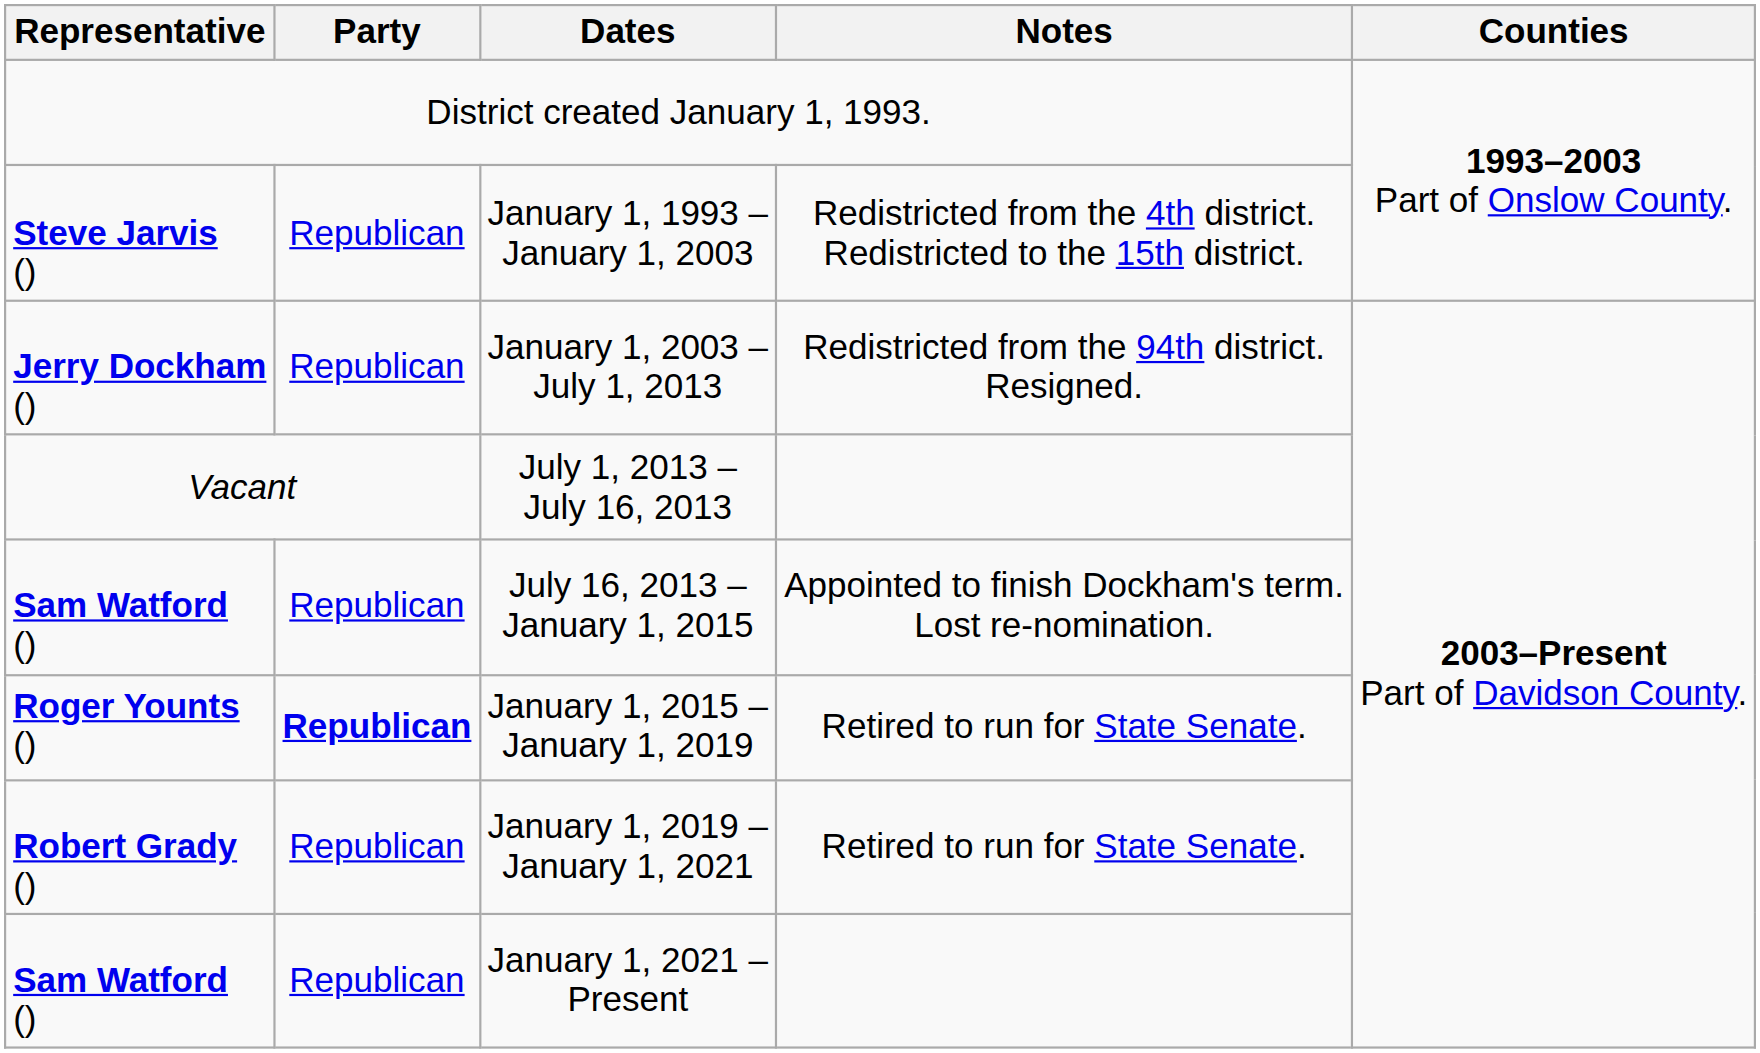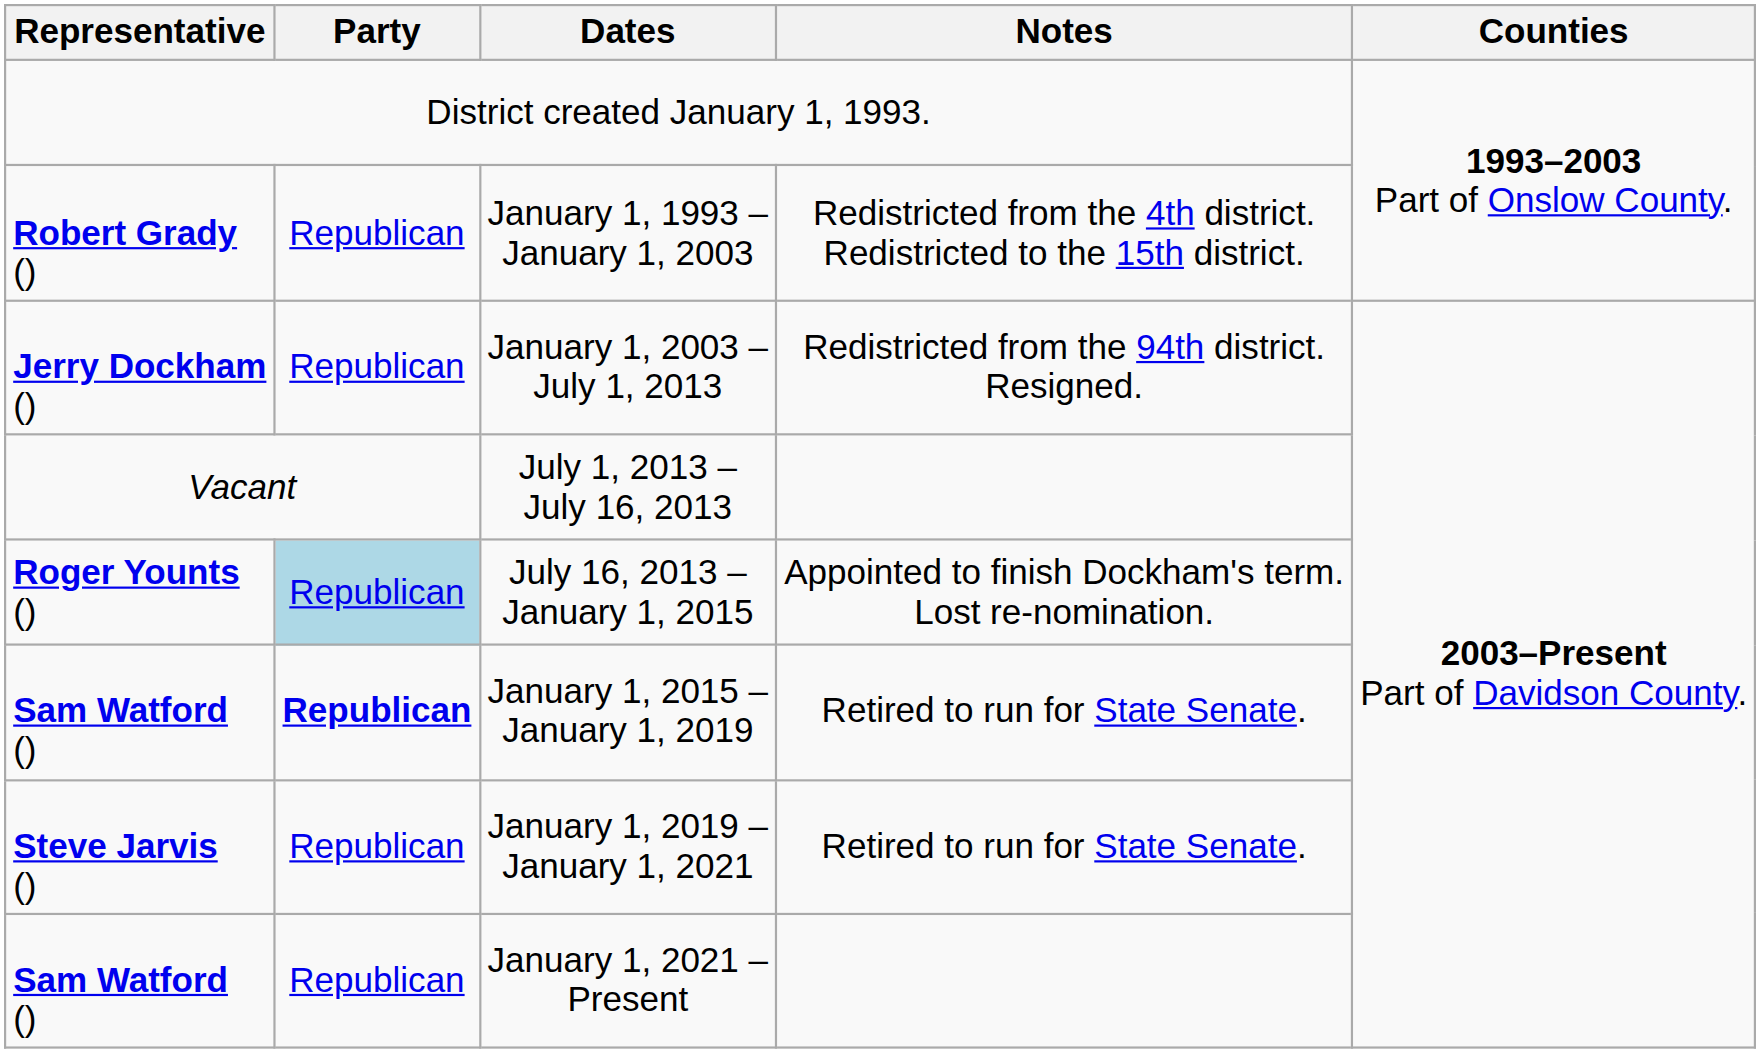January 1, 1993 – January 1, 2003 | Representative: Steve Jarvis () -> Robert Grady ()
July 16, 2013 – January 1, 2015 | Representative: Sam Watford () -> Roger Younts ()
July 16, 2013 – January 1, 2015 | Party: no background -> lightblue background
January 1, 2015 – January 1, 2019 | Representative: Roger Younts () -> Sam Watford ()
January 1, 2019 – January 1, 2021 | Representative: Robert Grady () -> Steve Jarvis ()
